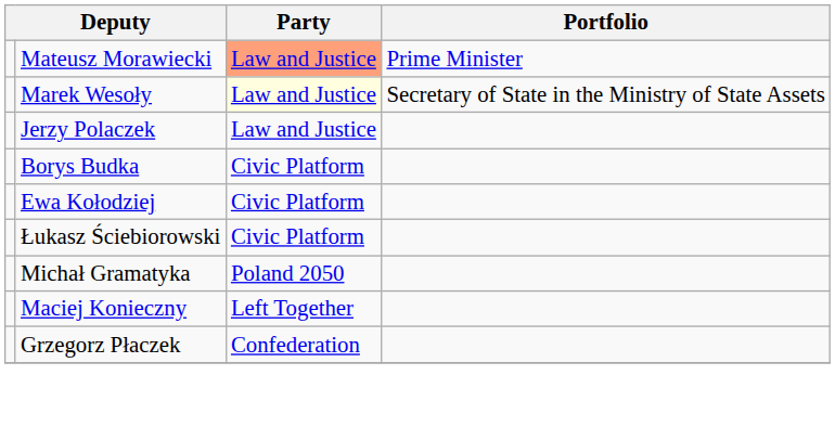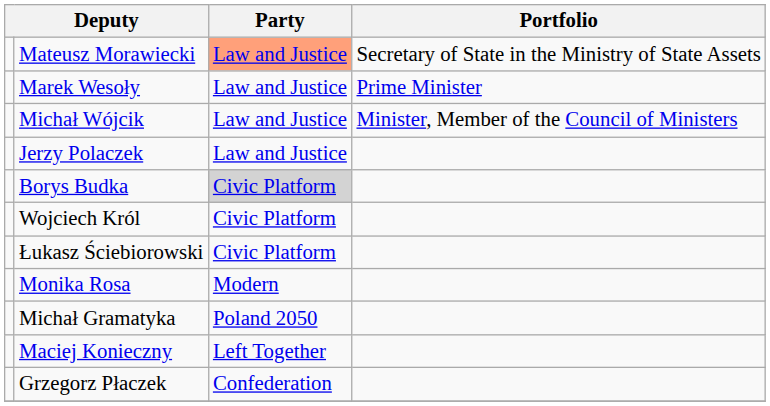Mateusz Morawiecki | Portfolio: Prime Minister -> Secretary of State in the Ministry of State Assets
Marek Wesoły | Party: lightyellow background -> no background
Marek Wesoły | Portfolio: Secretary of State in the Ministry of State Assets -> Prime Minister
+ row: Michał Wójcik | Law and Justice | Minister, Member of the Council of Ministers
Borys Budka | Party: no background -> lightgrey background
- row: Ewa Kołodziej | Civic Platform
+ row: Wojciech Król | Civic Platform
+ row: Monika Rosa | Modern
